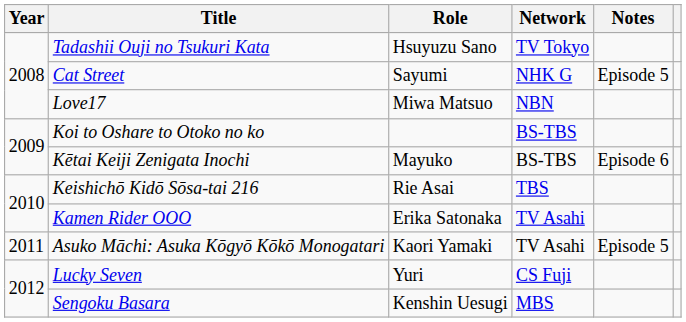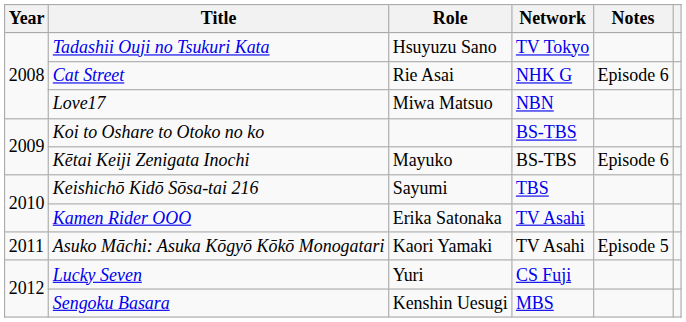Cat Street | Role: Sayumi -> Rie Asai
Cat Street | Notes: Episode 5 -> Episode 6
Keishichō Kidō Sōsa-tai 216 | Role: Rie Asai -> Sayumi
